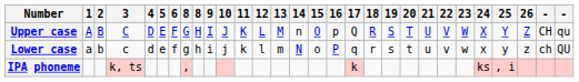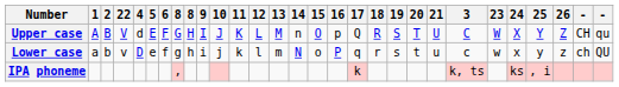columns swapped: 3 <-> 22
Upper case | 4: D -> d
Lower case | 4: d -> D
